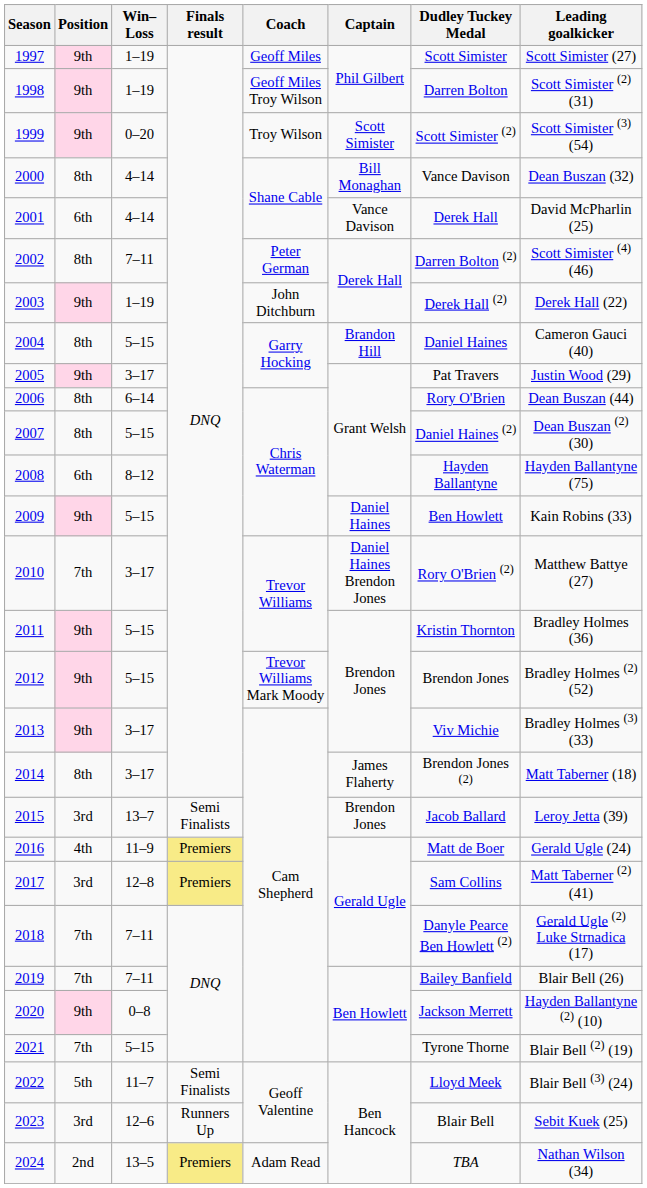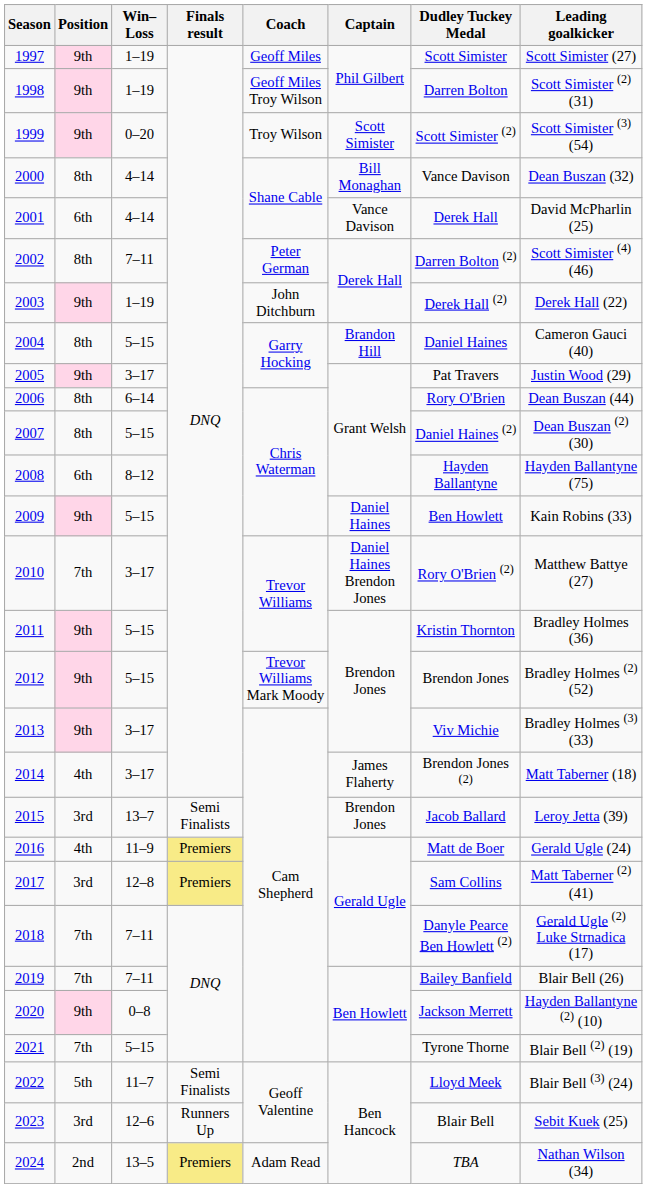2014 | Position: 8th -> 4th
